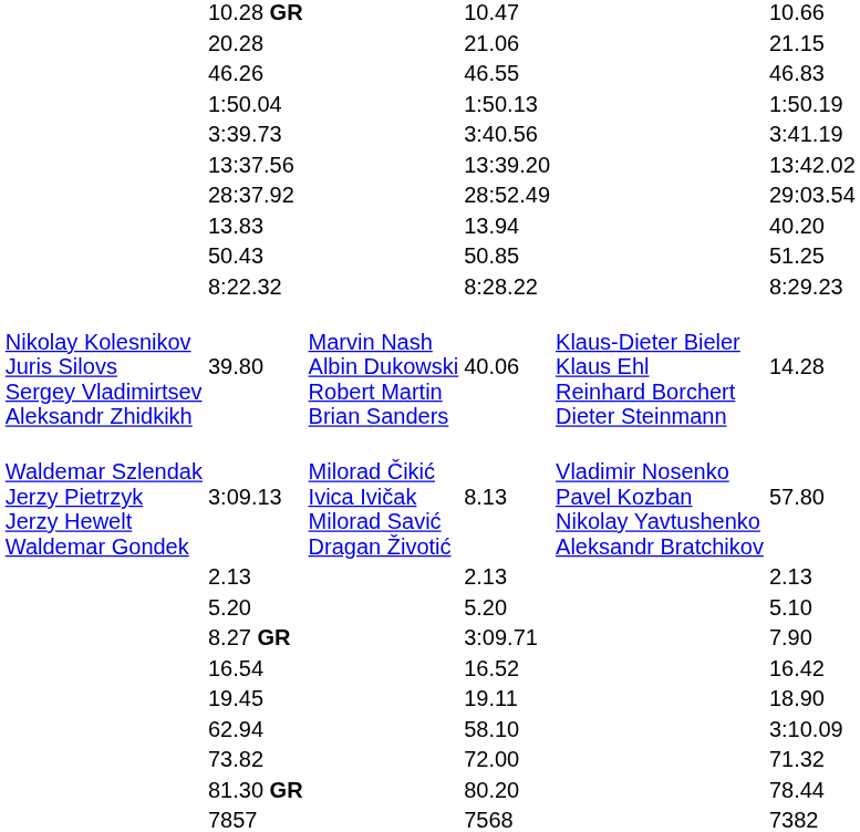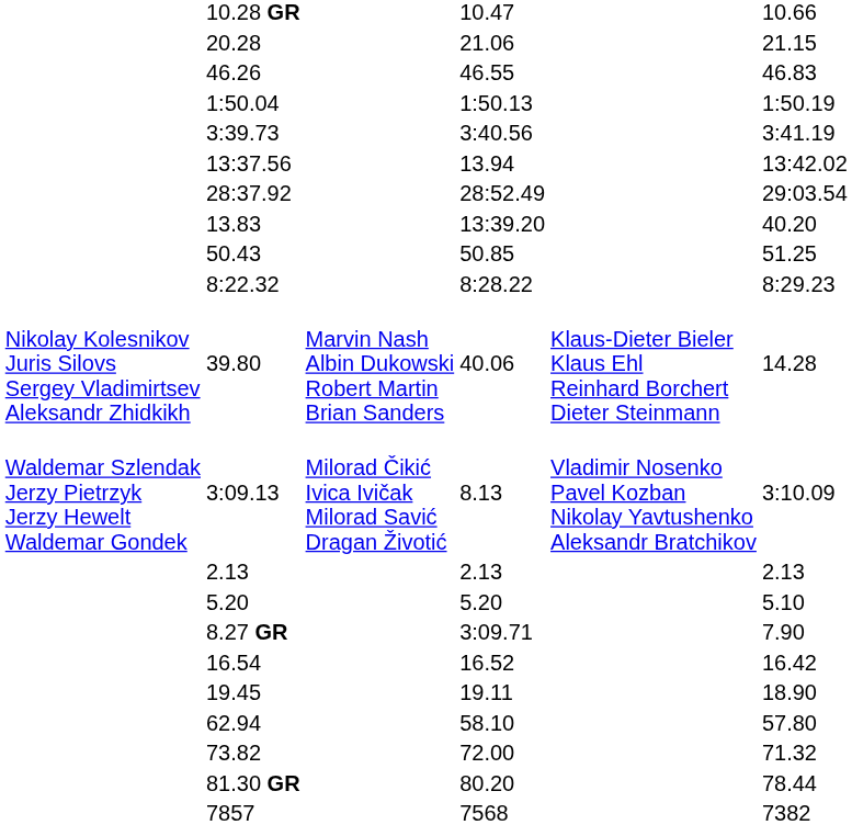13:37.56 | column 5: 13:39.20 -> 13.94
13.83 | column 5: 13.94 -> 13:39.20
3:09.13 | column 7: 57.80 -> 3:10.09
62.94 | column 7: 3:10.09 -> 57.80
